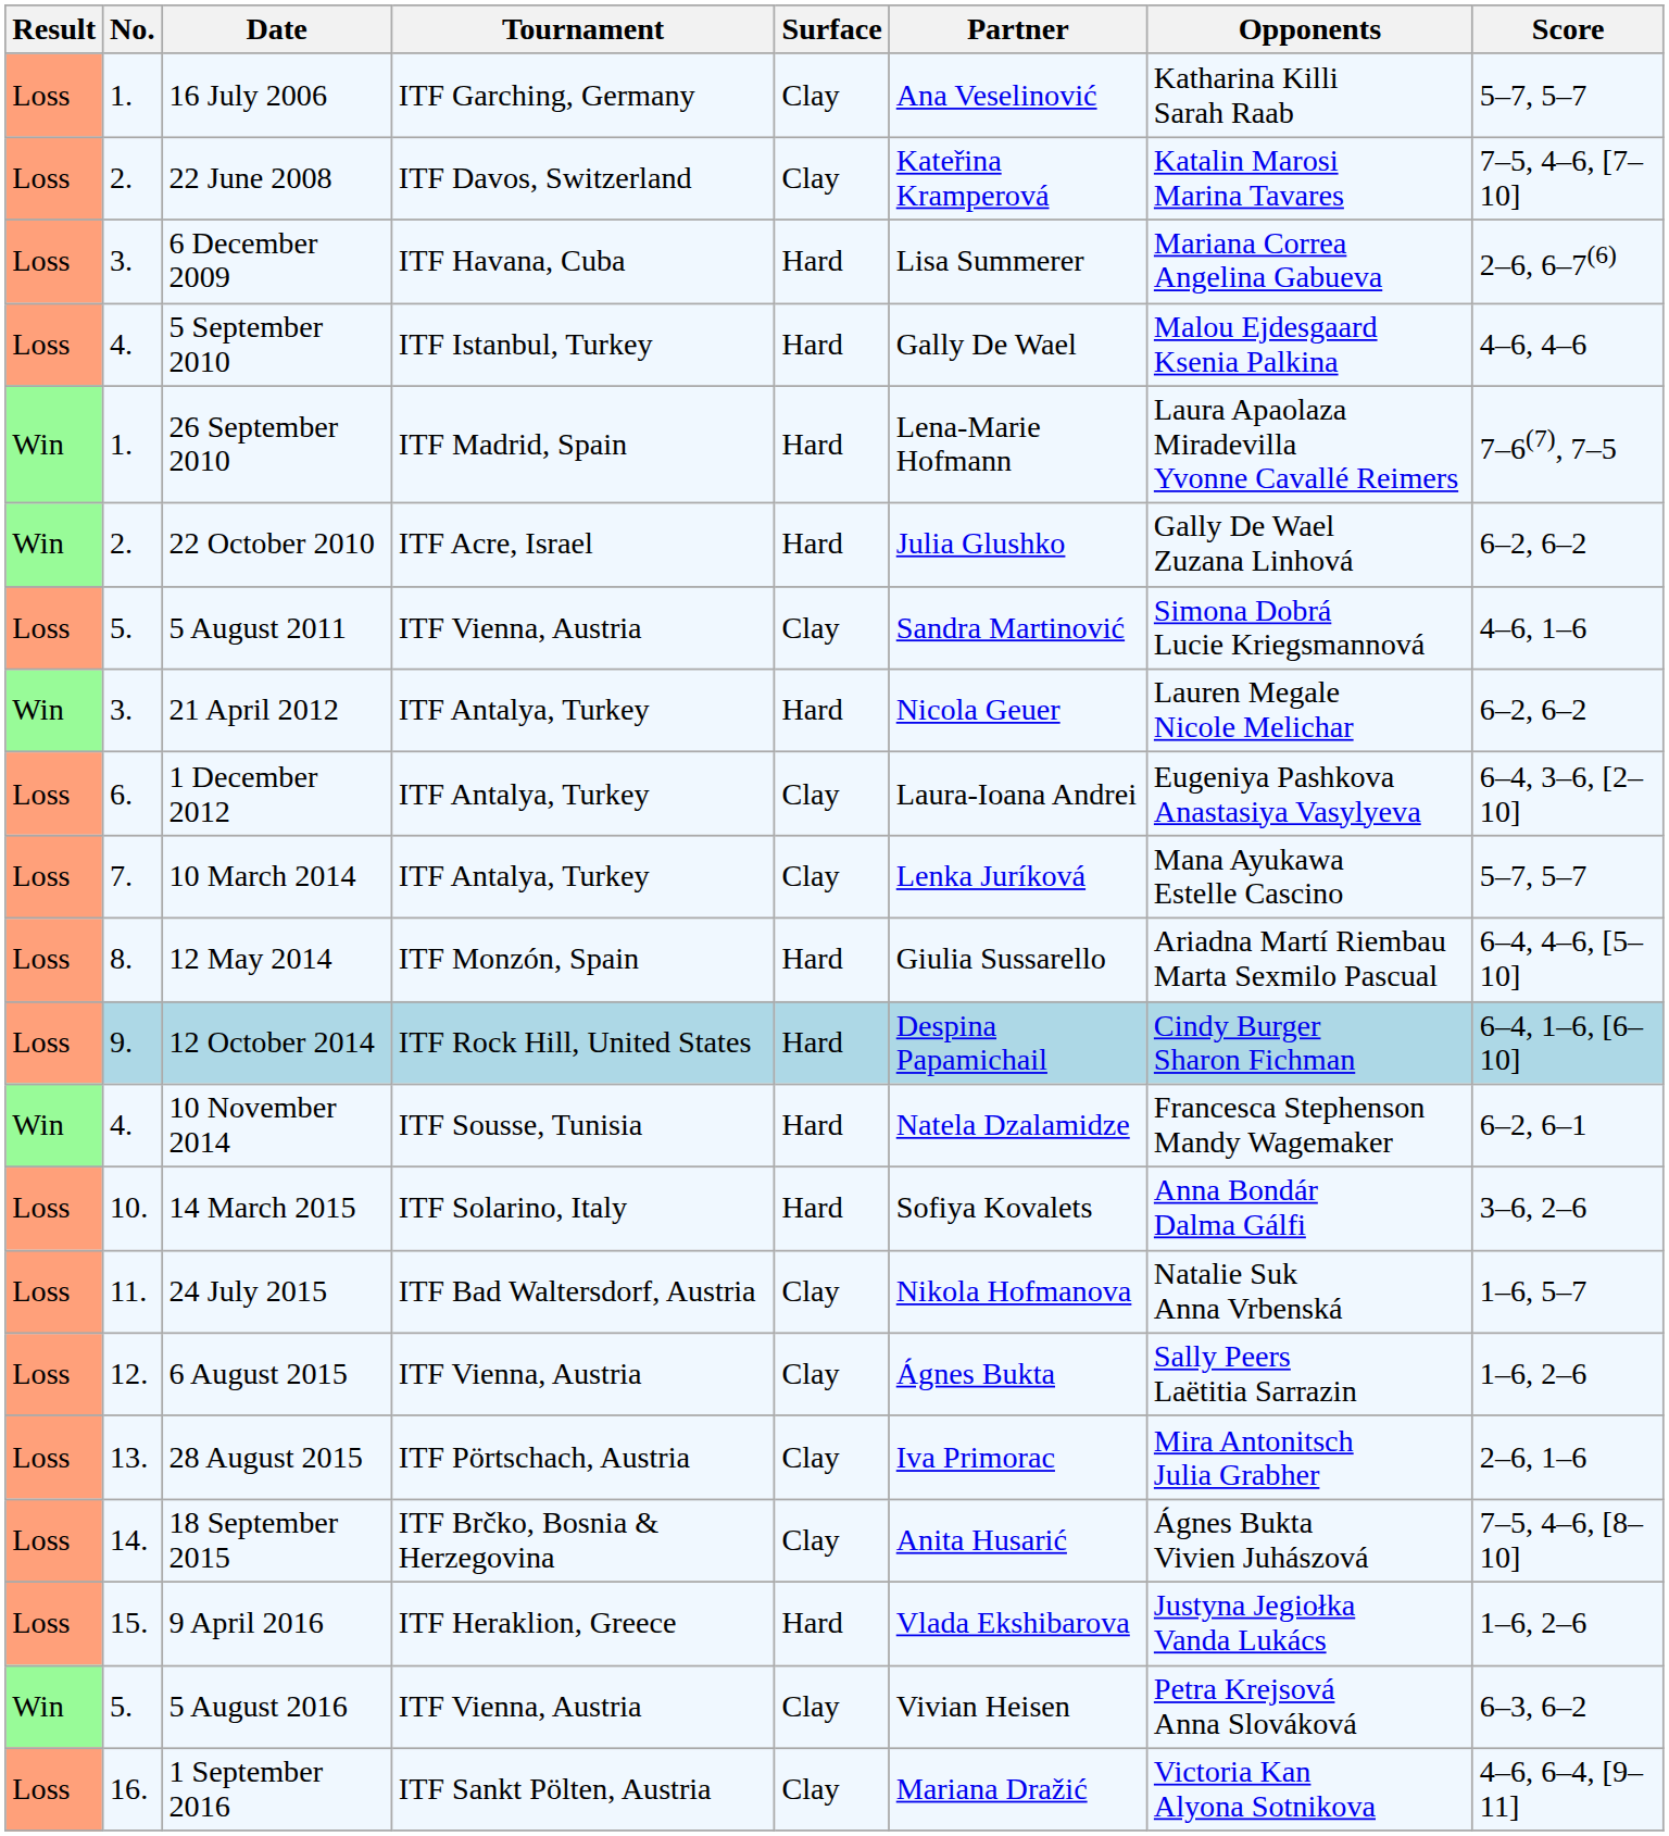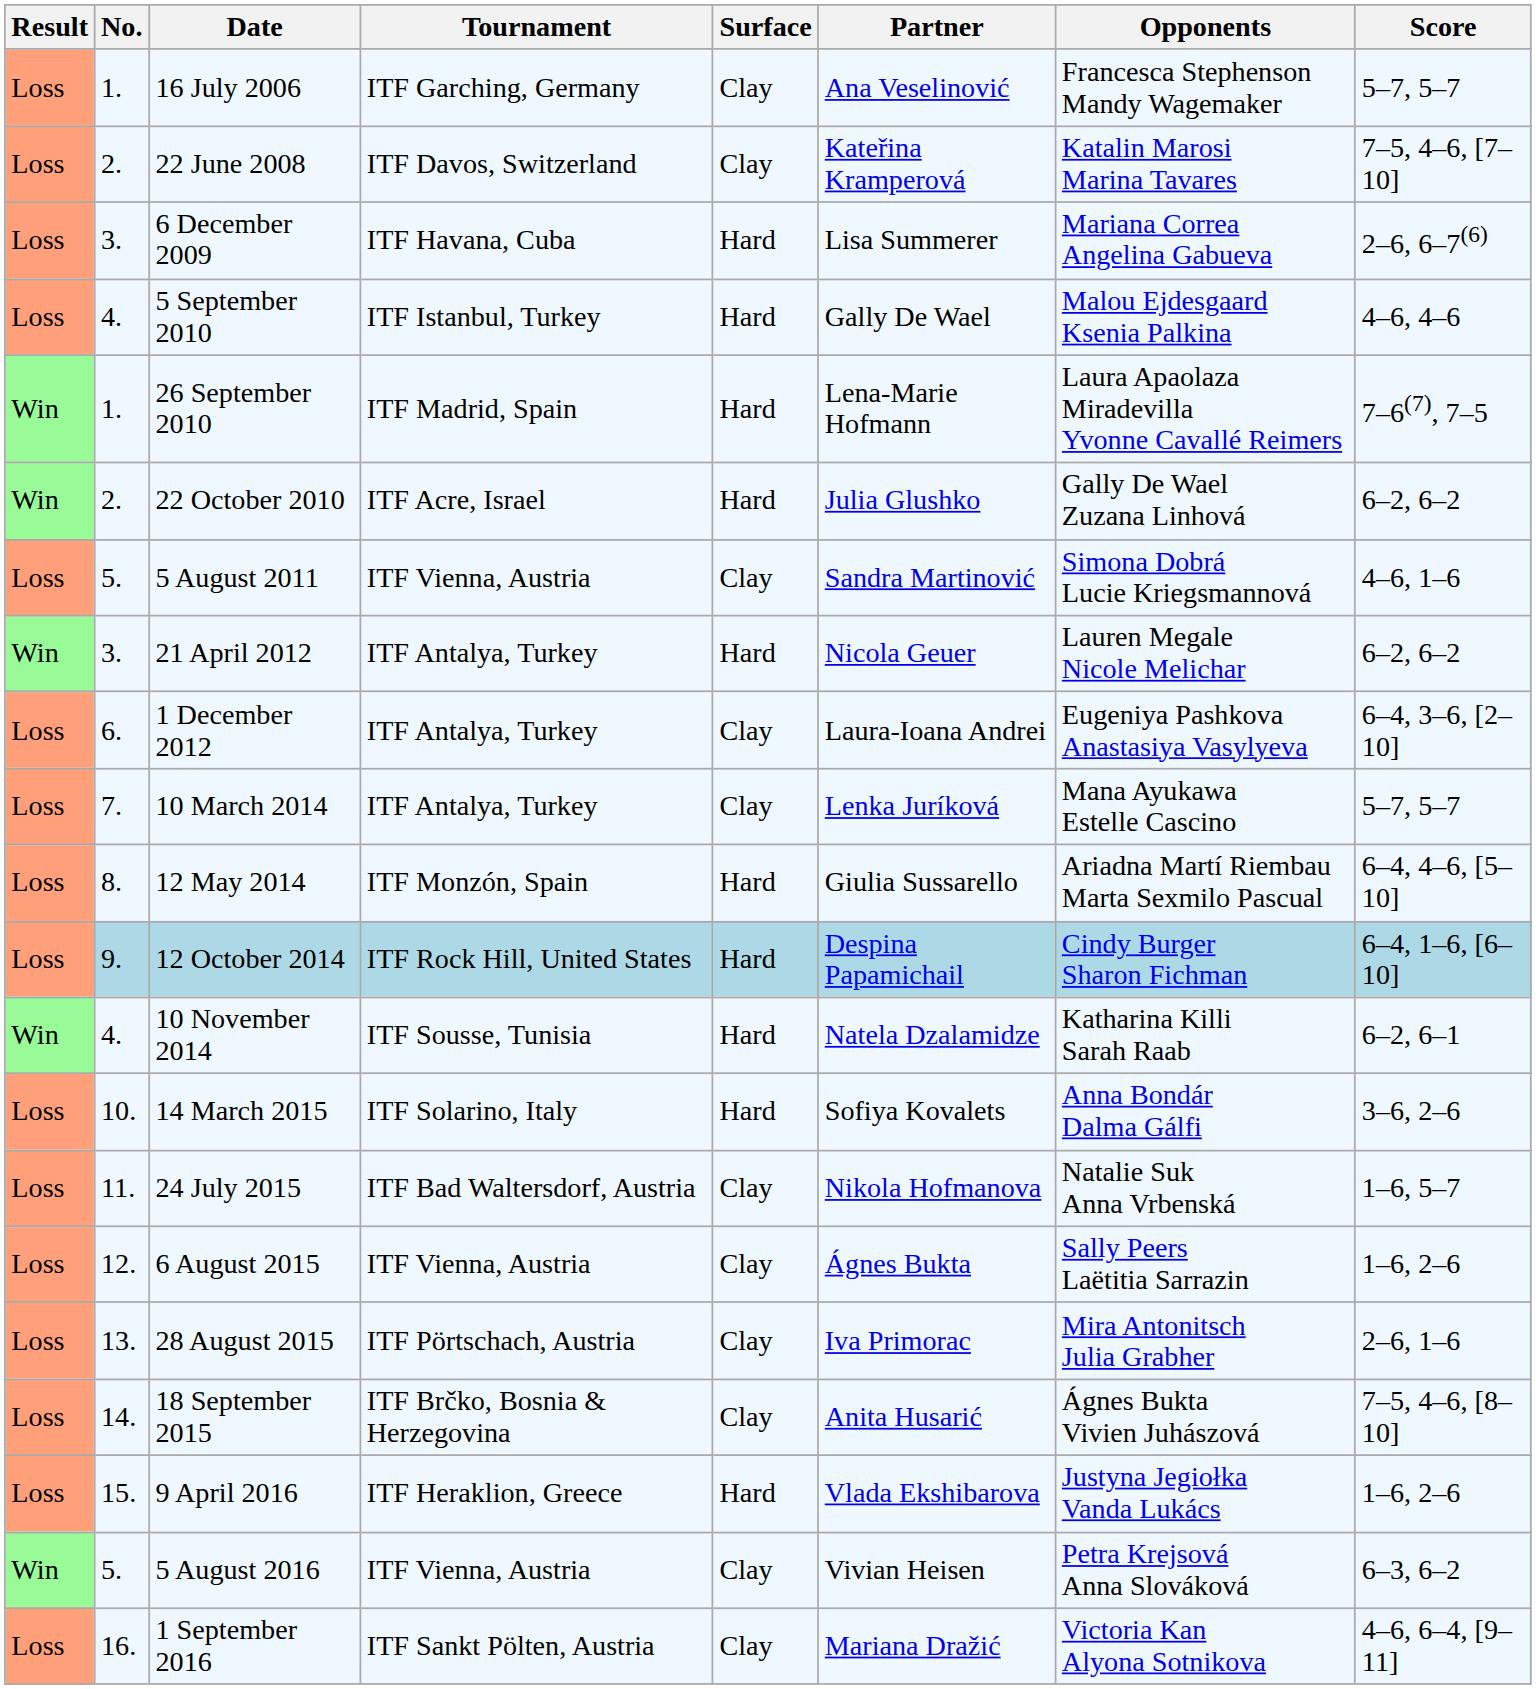16 July 2006 | Opponents: Katharina Killi Sarah Raab -> Francesca Stephenson Mandy Wagemaker
10 November 2014 | Opponents: Francesca Stephenson Mandy Wagemaker -> Katharina Killi Sarah Raab
